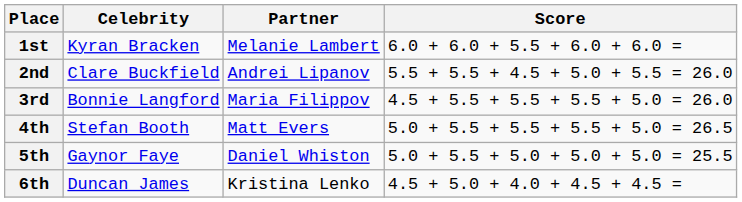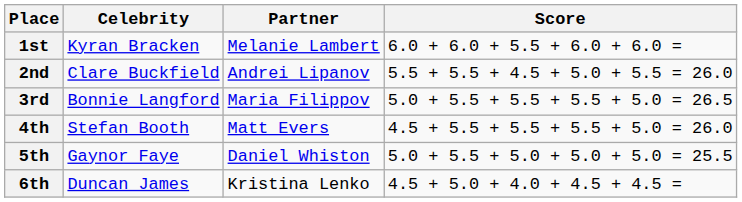3rd | Score: 4.5 + 5.5 + 5.5 + 5.5 + 5.0 = 26.0 -> 5.0 + 5.5 + 5.5 + 5.5 + 5.0 = 26.5
4th | Score: 5.0 + 5.5 + 5.5 + 5.5 + 5.0 = 26.5 -> 4.5 + 5.5 + 5.5 + 5.5 + 5.0 = 26.0
